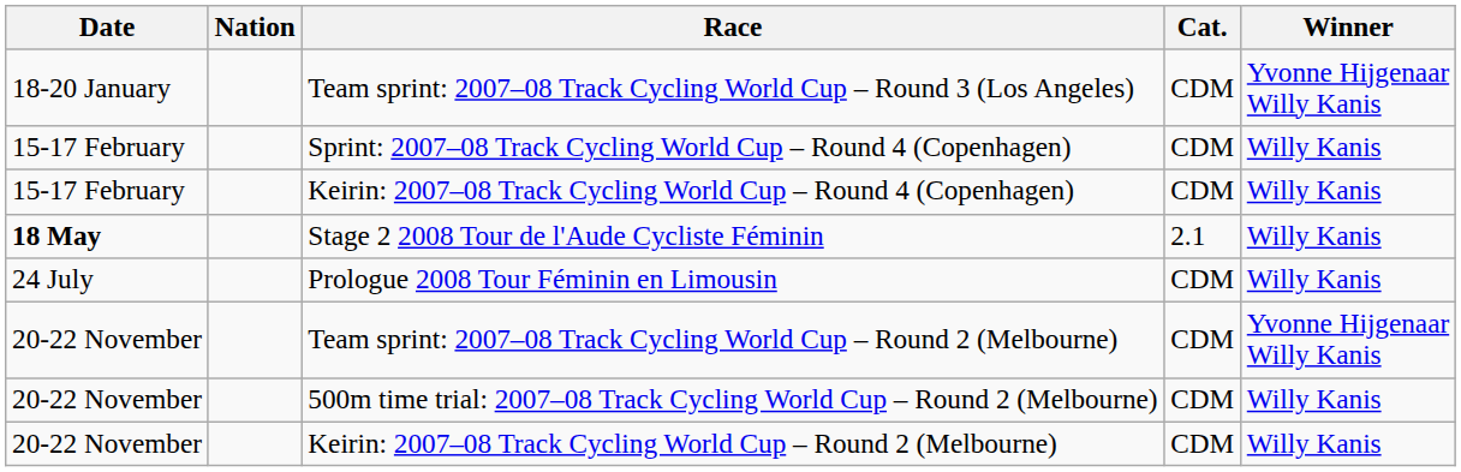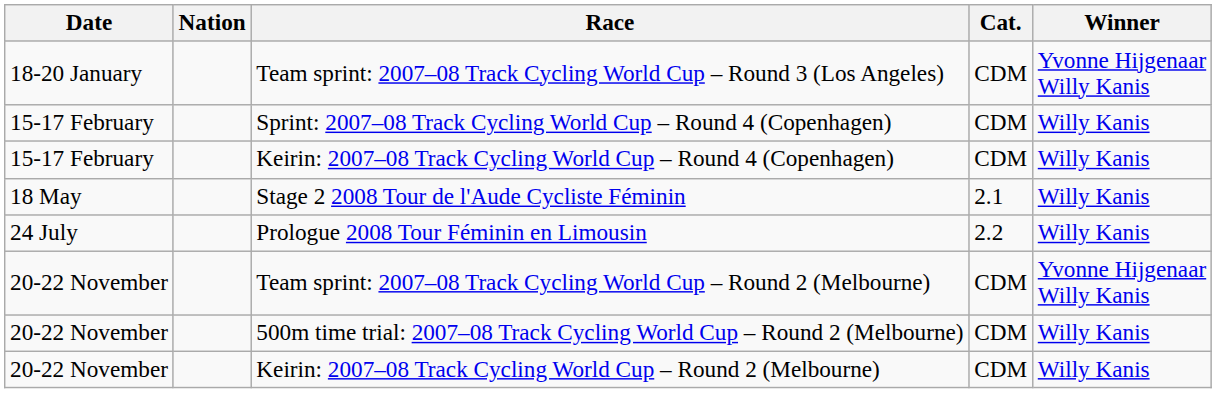Stage 2 2008 Tour de l'Aude Cycliste Féminin | Date: bold -> normal
Prologue 2008 Tour Féminin en Limousin | Cat.: CDM -> 2.2
